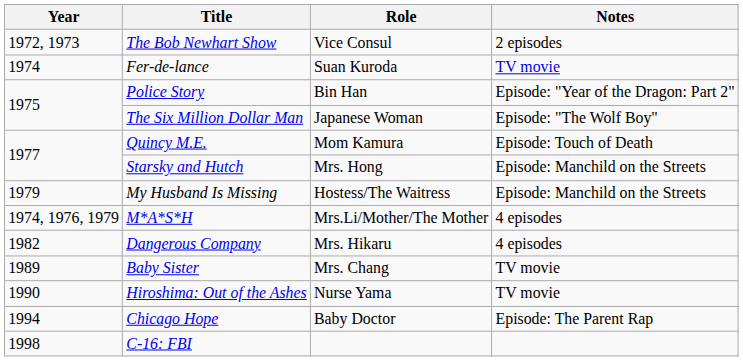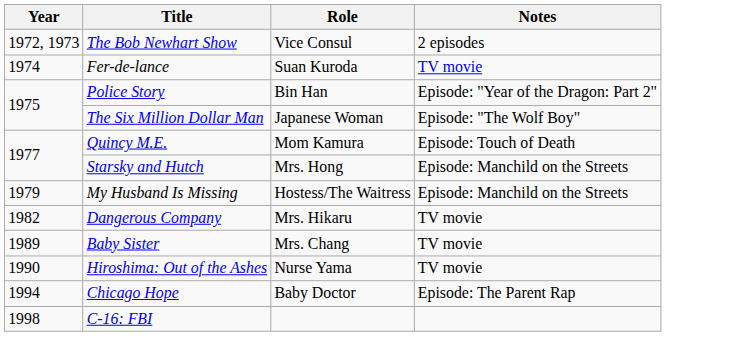- row: 1974, 1976, 1979 | M*A*S*H | Mrs.Li/Mother/The Mother | 4 episodes
Dangerous Company | Notes: 4 episodes -> TV movie
